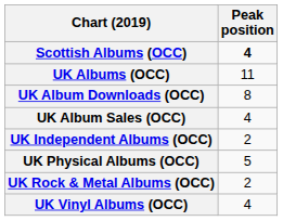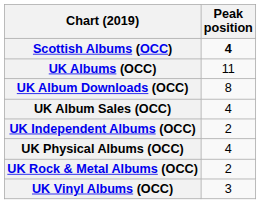UK Physical Albums (OCC) | Peak position: 5 -> 4
UK Vinyl Albums (OCC) | Peak position: 4 -> 3
